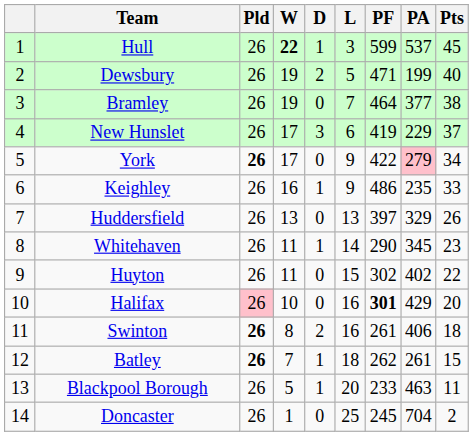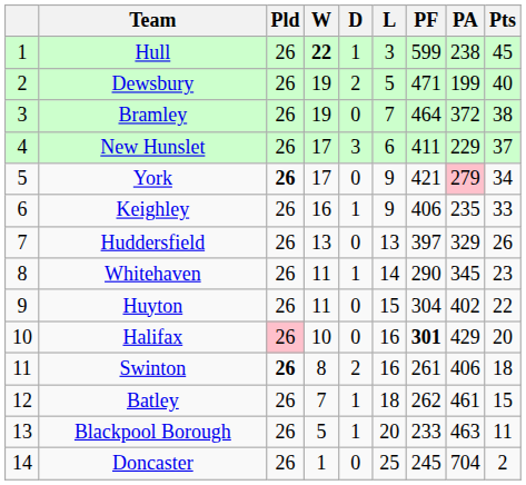Hull | PA: 537 -> 238
Bramley | PA: 377 -> 372
New Hunslet | PF: 419 -> 411
York | PF: 422 -> 421
Keighley | PF: 486 -> 406
Huyton | PF: 302 -> 304
Batley | Pld: bold -> normal
Batley | PA: 261 -> 461
